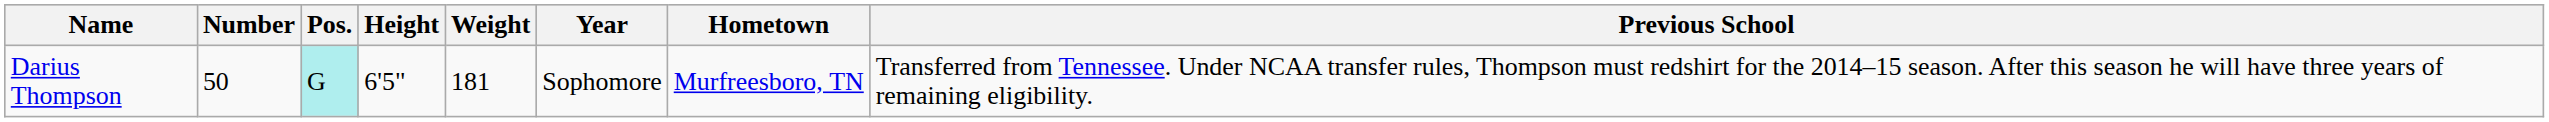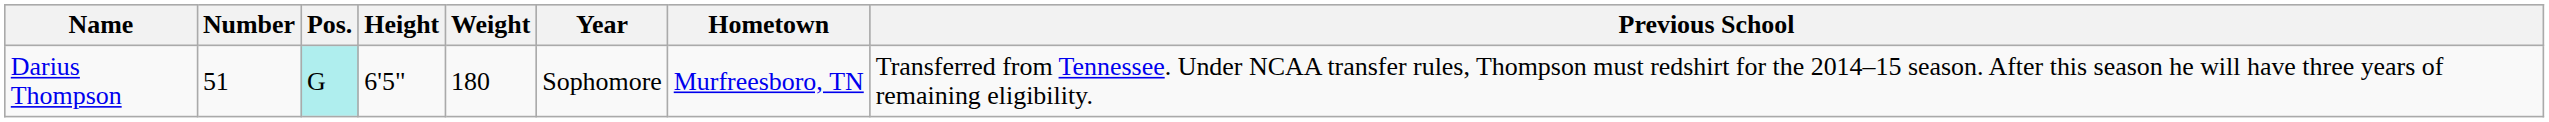Darius Thompson | Number: 50 -> 51
Darius Thompson | Weight: 181 -> 180
